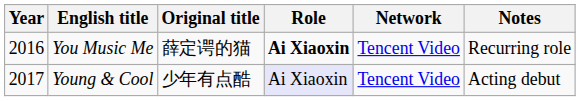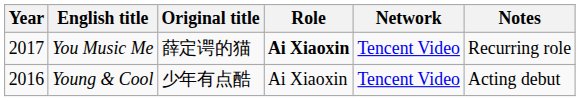You Music Me | Year: 2016 -> 2017
Young & Cool | Year: 2017 -> 2016
Young & Cool | Role: lavender background -> no background
